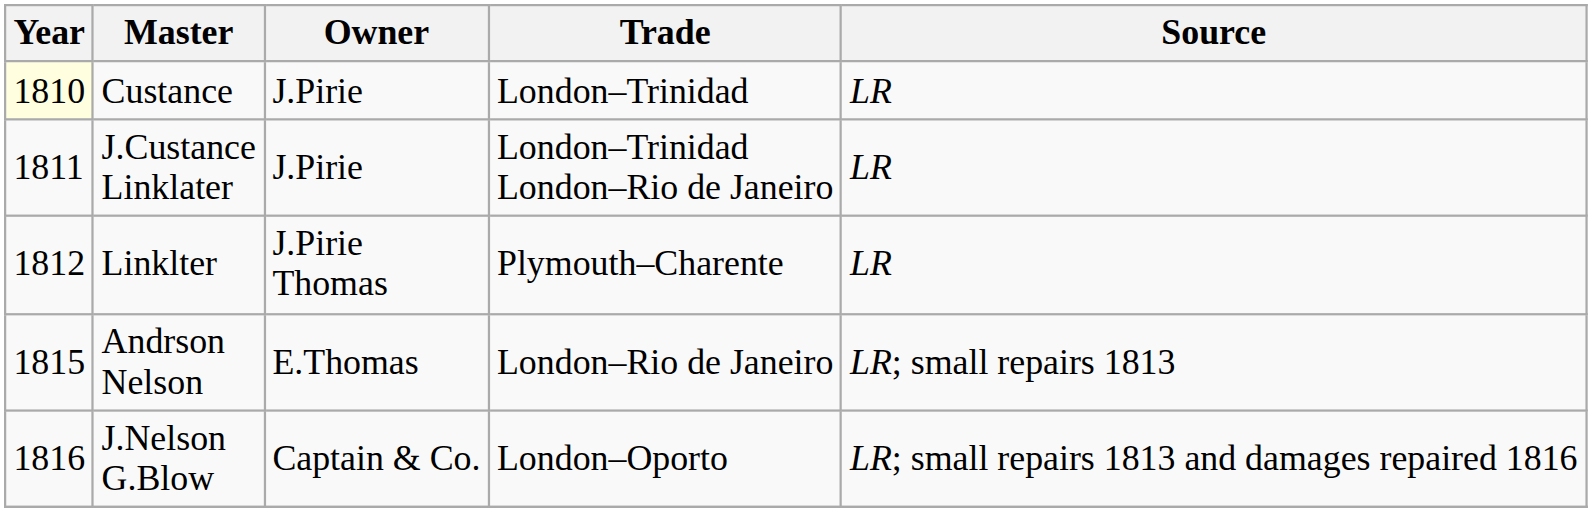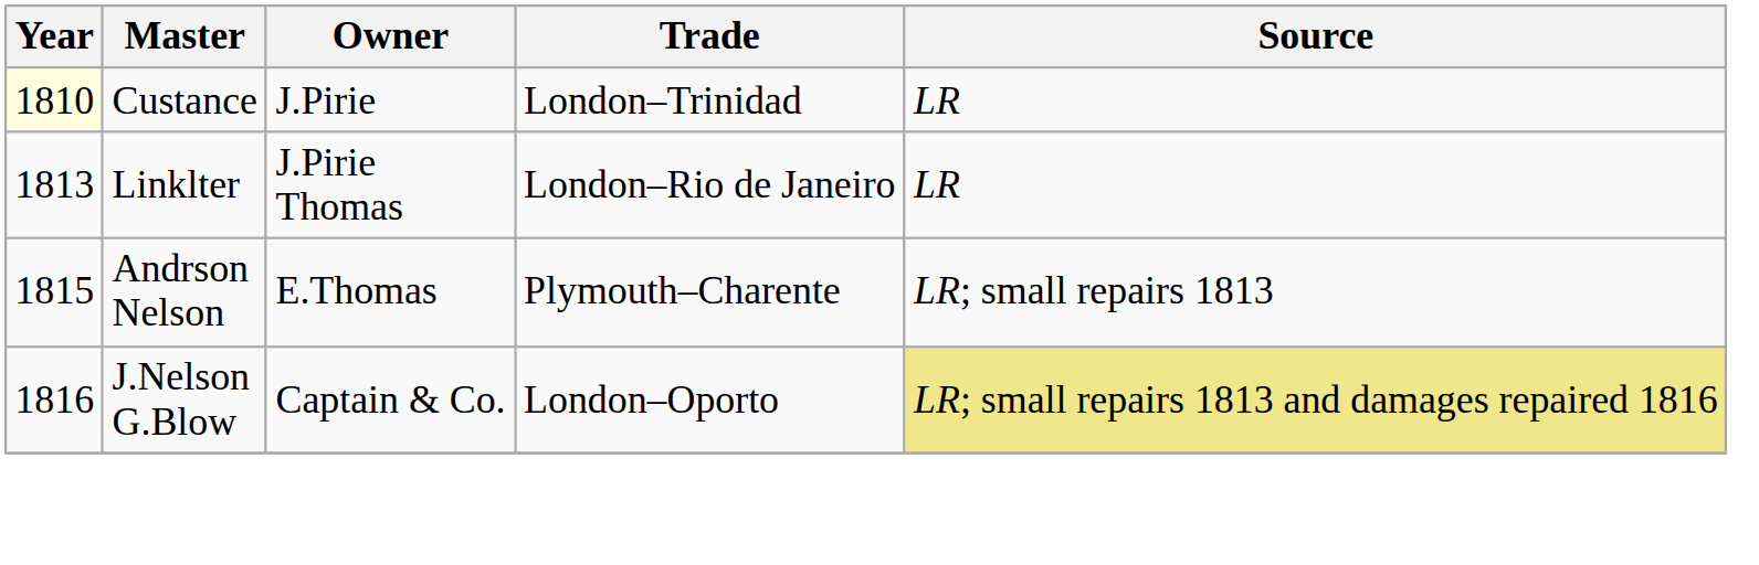- row: 1811 | J.Custance Linklater | J.Pirie | London–Trinidad London–Rio de Janeiro | LR
Linklter | Year: 1812 -> 1813
Linklter | Trade: Plymouth–Charente -> London–Rio de Janeiro
Andrson Nelson | Trade: London–Rio de Janeiro -> Plymouth–Charente
J.Nelson G.Blow | Source: no background -> khaki background
